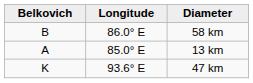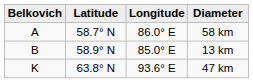+ column: Latitude | 58.7° N | 58.9° N | 63.8° N
58 km | Belkovich: B -> A
13 km | Belkovich: A -> B
